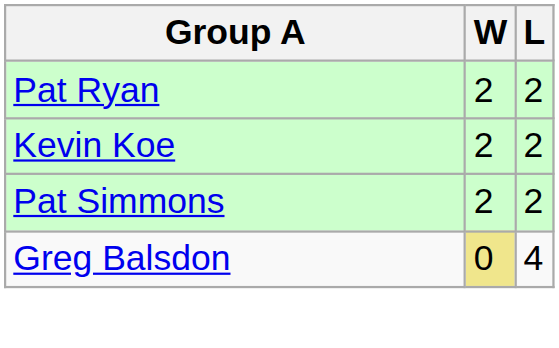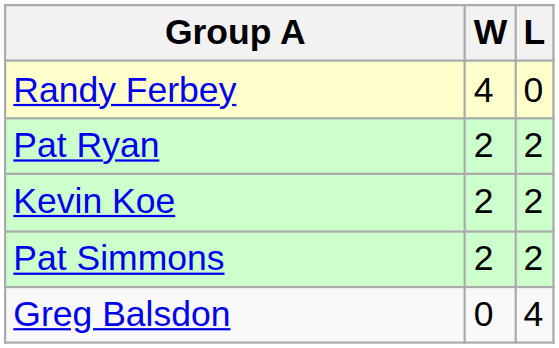+ row: Randy Ferbey | 4 | 0
Greg Balsdon | W: khaki background -> no background
